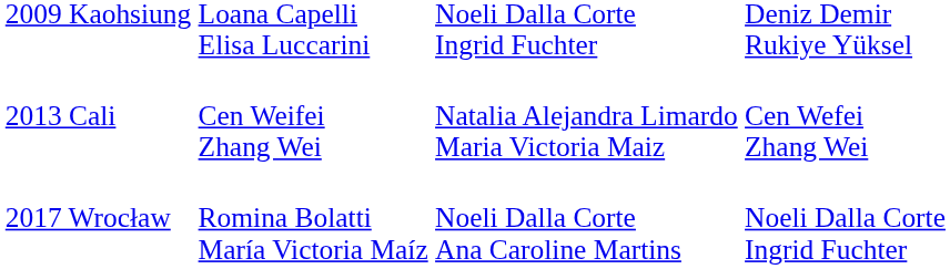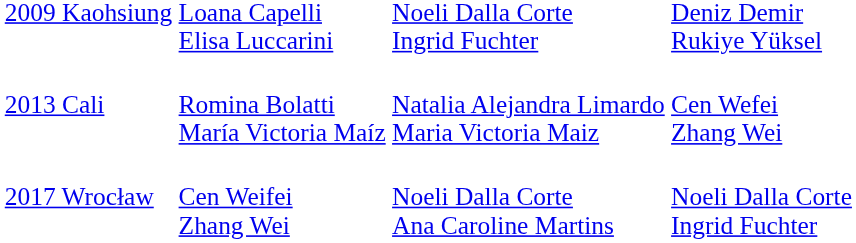2013 Cali | column 2: Cen Weifei Zhang Wei -> Romina Bolatti María Victoria Maíz
2017 Wrocław | column 2: Romina Bolatti María Victoria Maíz -> Cen Weifei Zhang Wei
